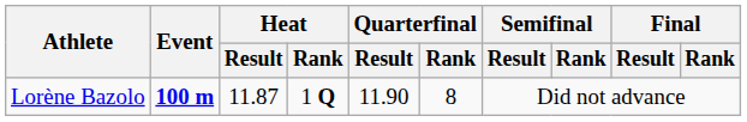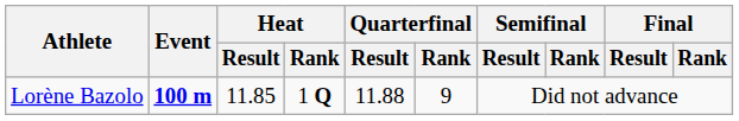Lorène Bazolo | Heat / Result: 11.87 -> 11.85
Lorène Bazolo | Quarterfinal / Result: 11.90 -> 11.88
Lorène Bazolo | Quarterfinal / Rank: 8 -> 9
